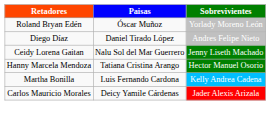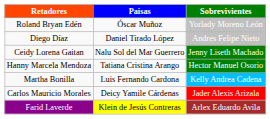+ row: Farid Laverde | Klein de Jesús Contreras | Arlex Eduardo Avila
